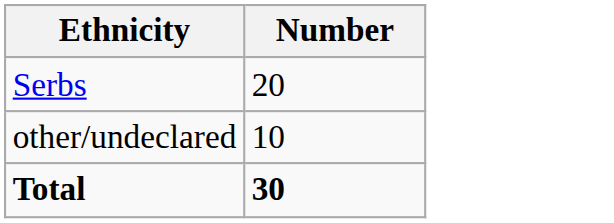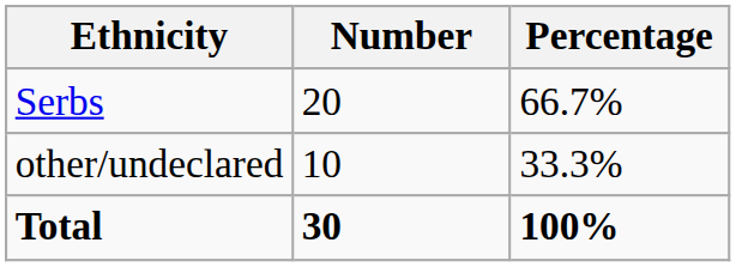+ column: Percentage | 66.7% | 33.3% | 100%
